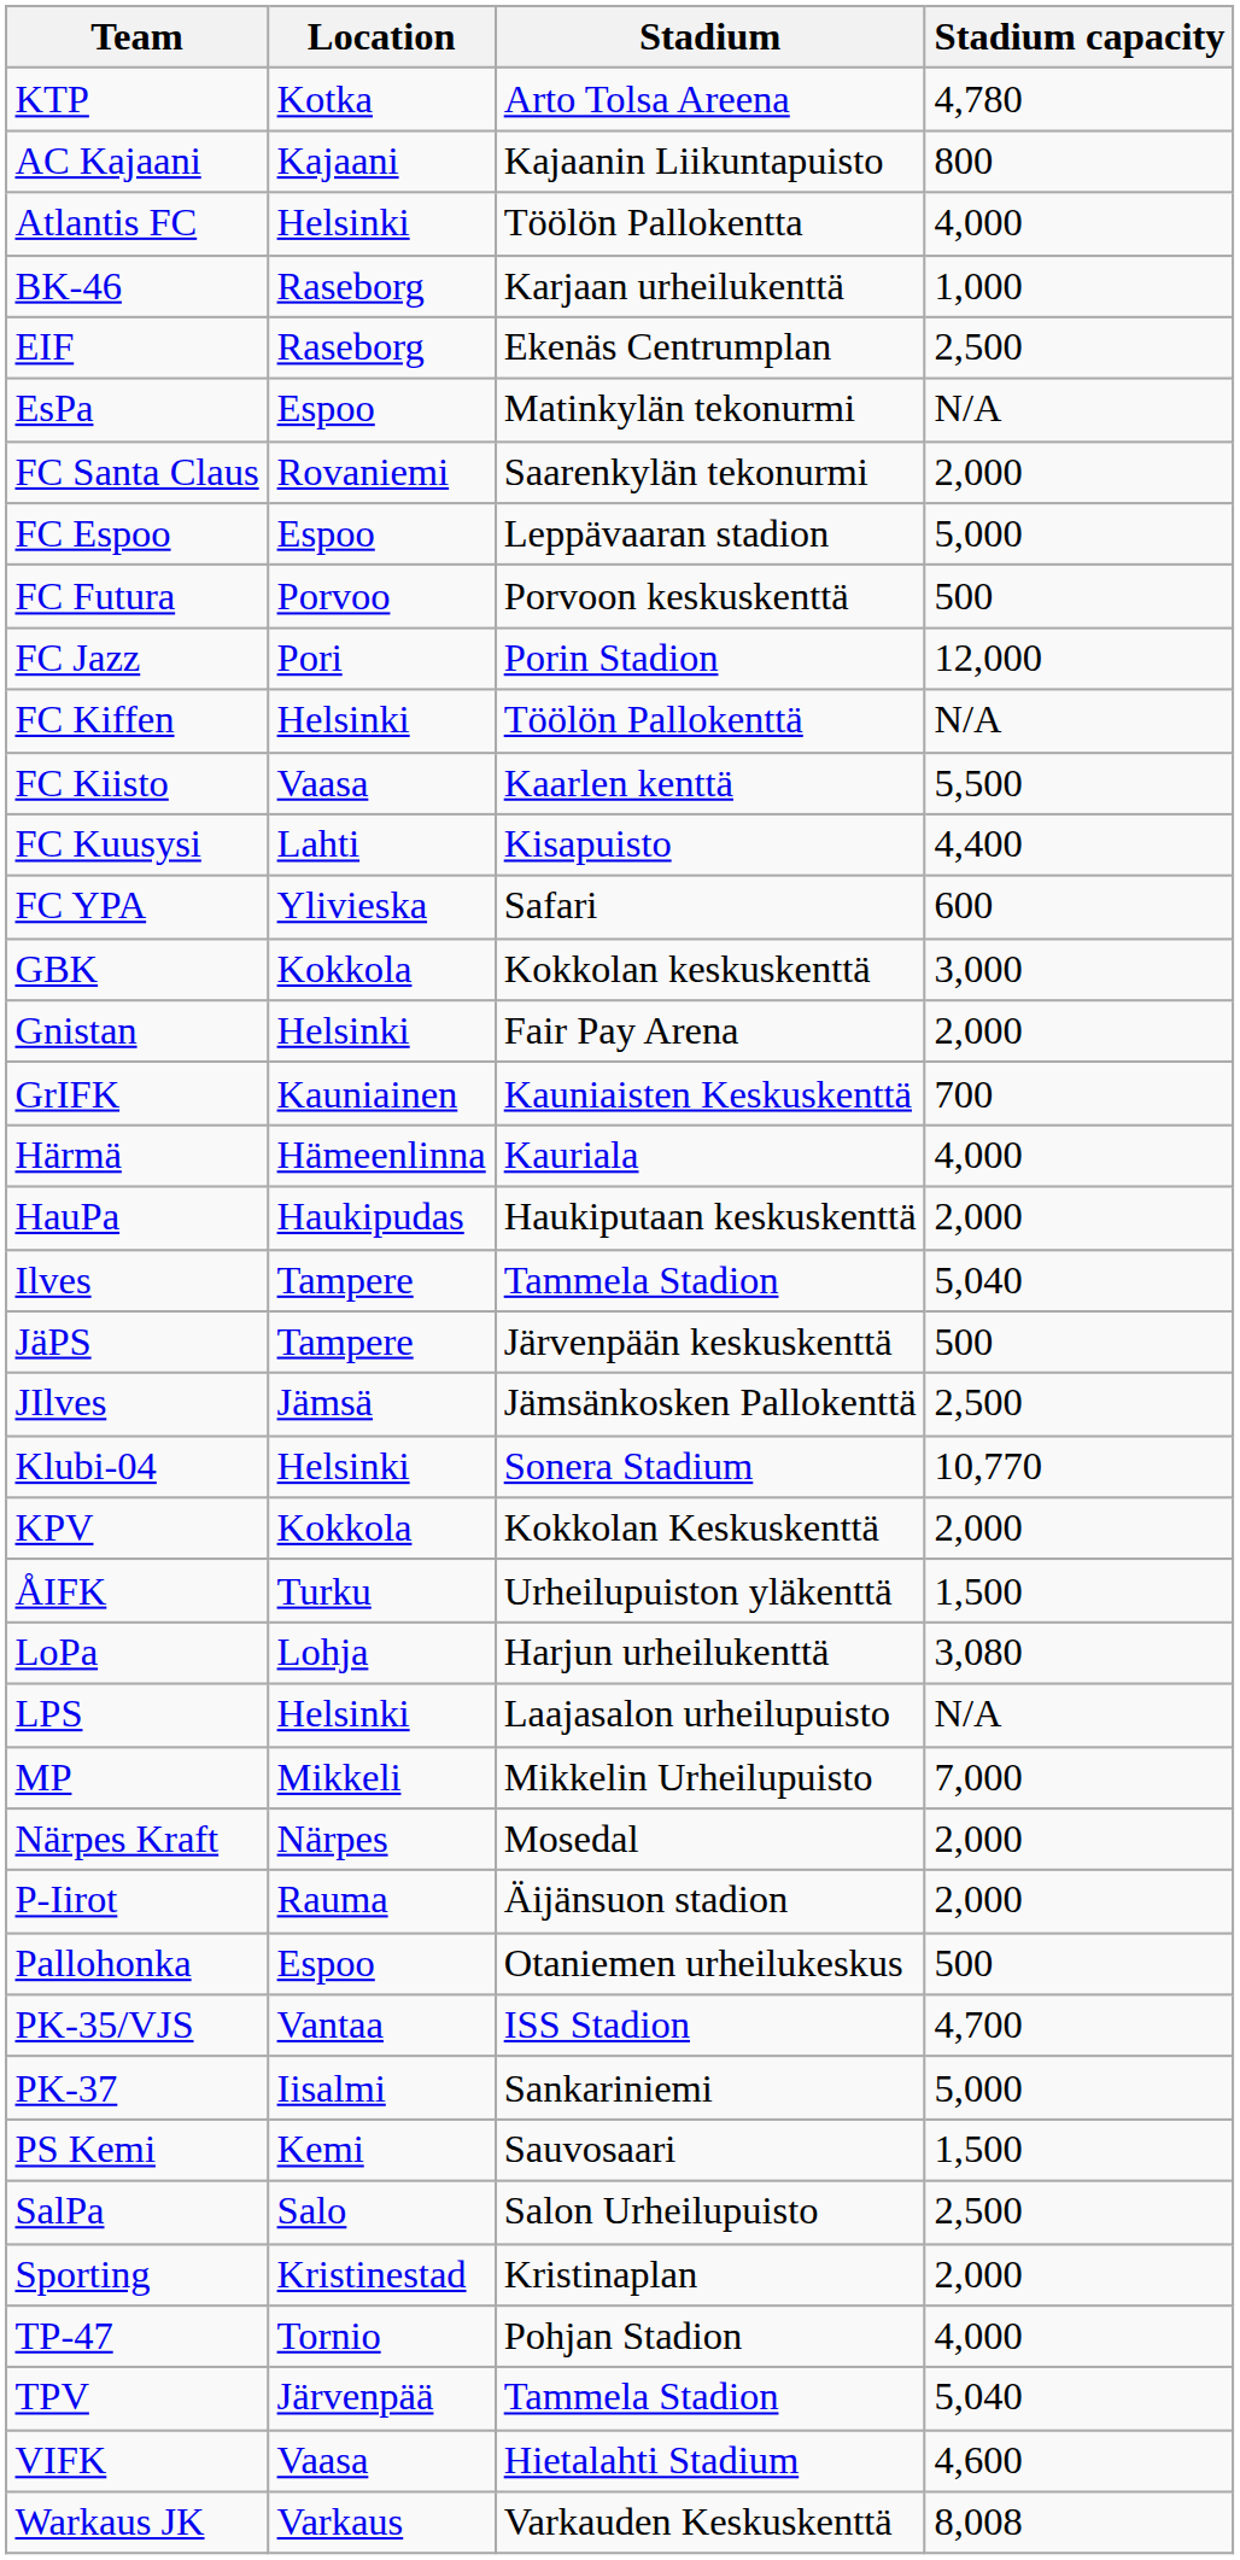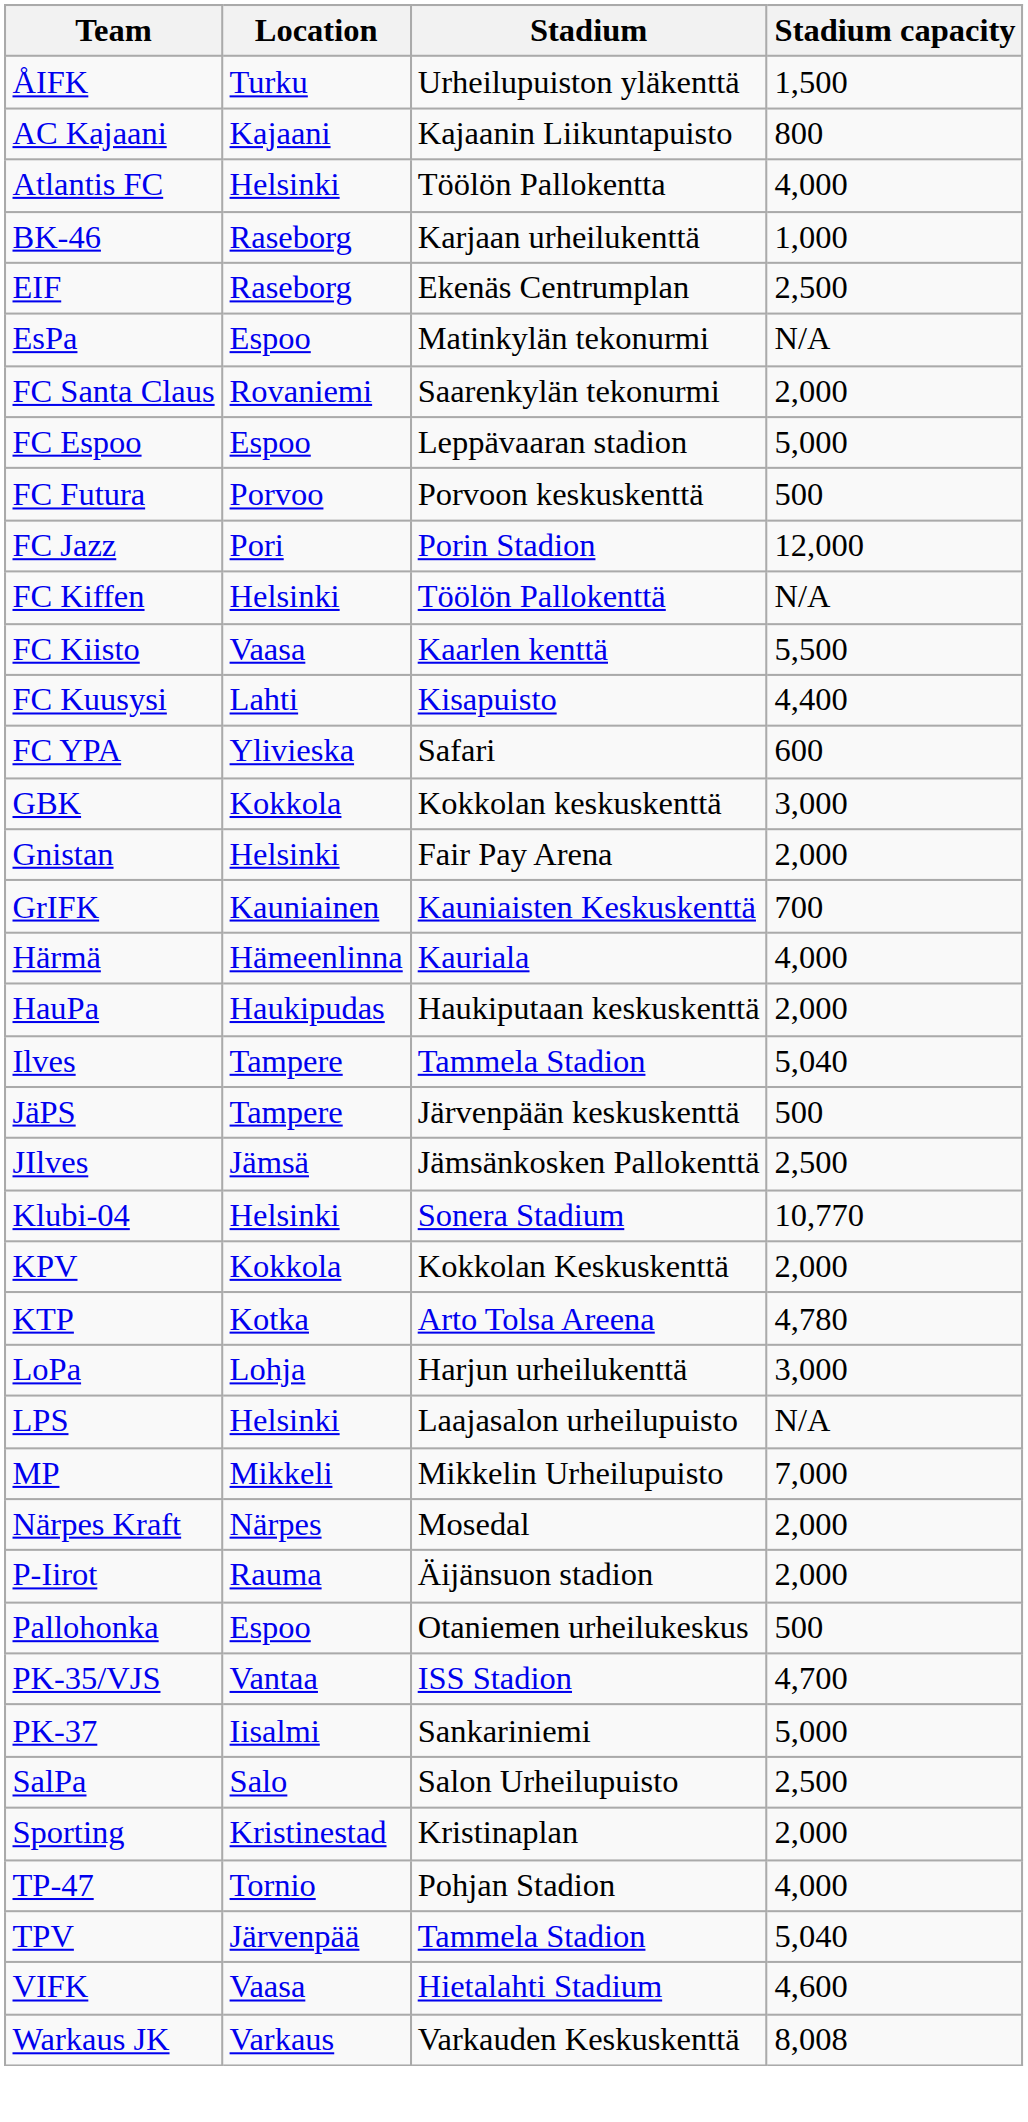rows swapped: ÅIFK <-> KTP
LoPa | Stadium capacity: 3,080 -> 3,000
- row: PS Kemi | Kemi | Sauvosaari | 1,500
